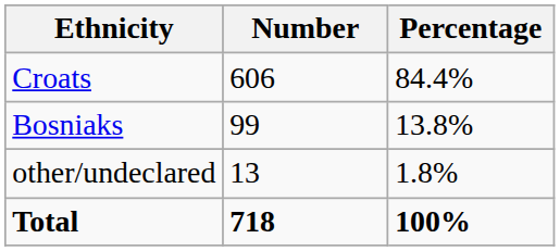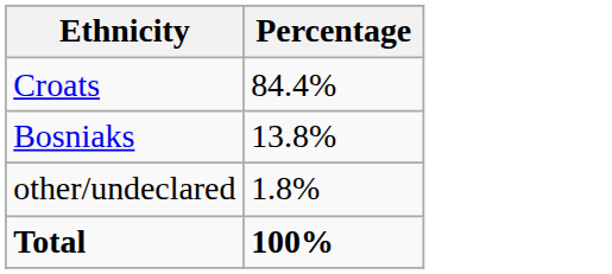- column: Number | 606 | 99 | 13 | 718
